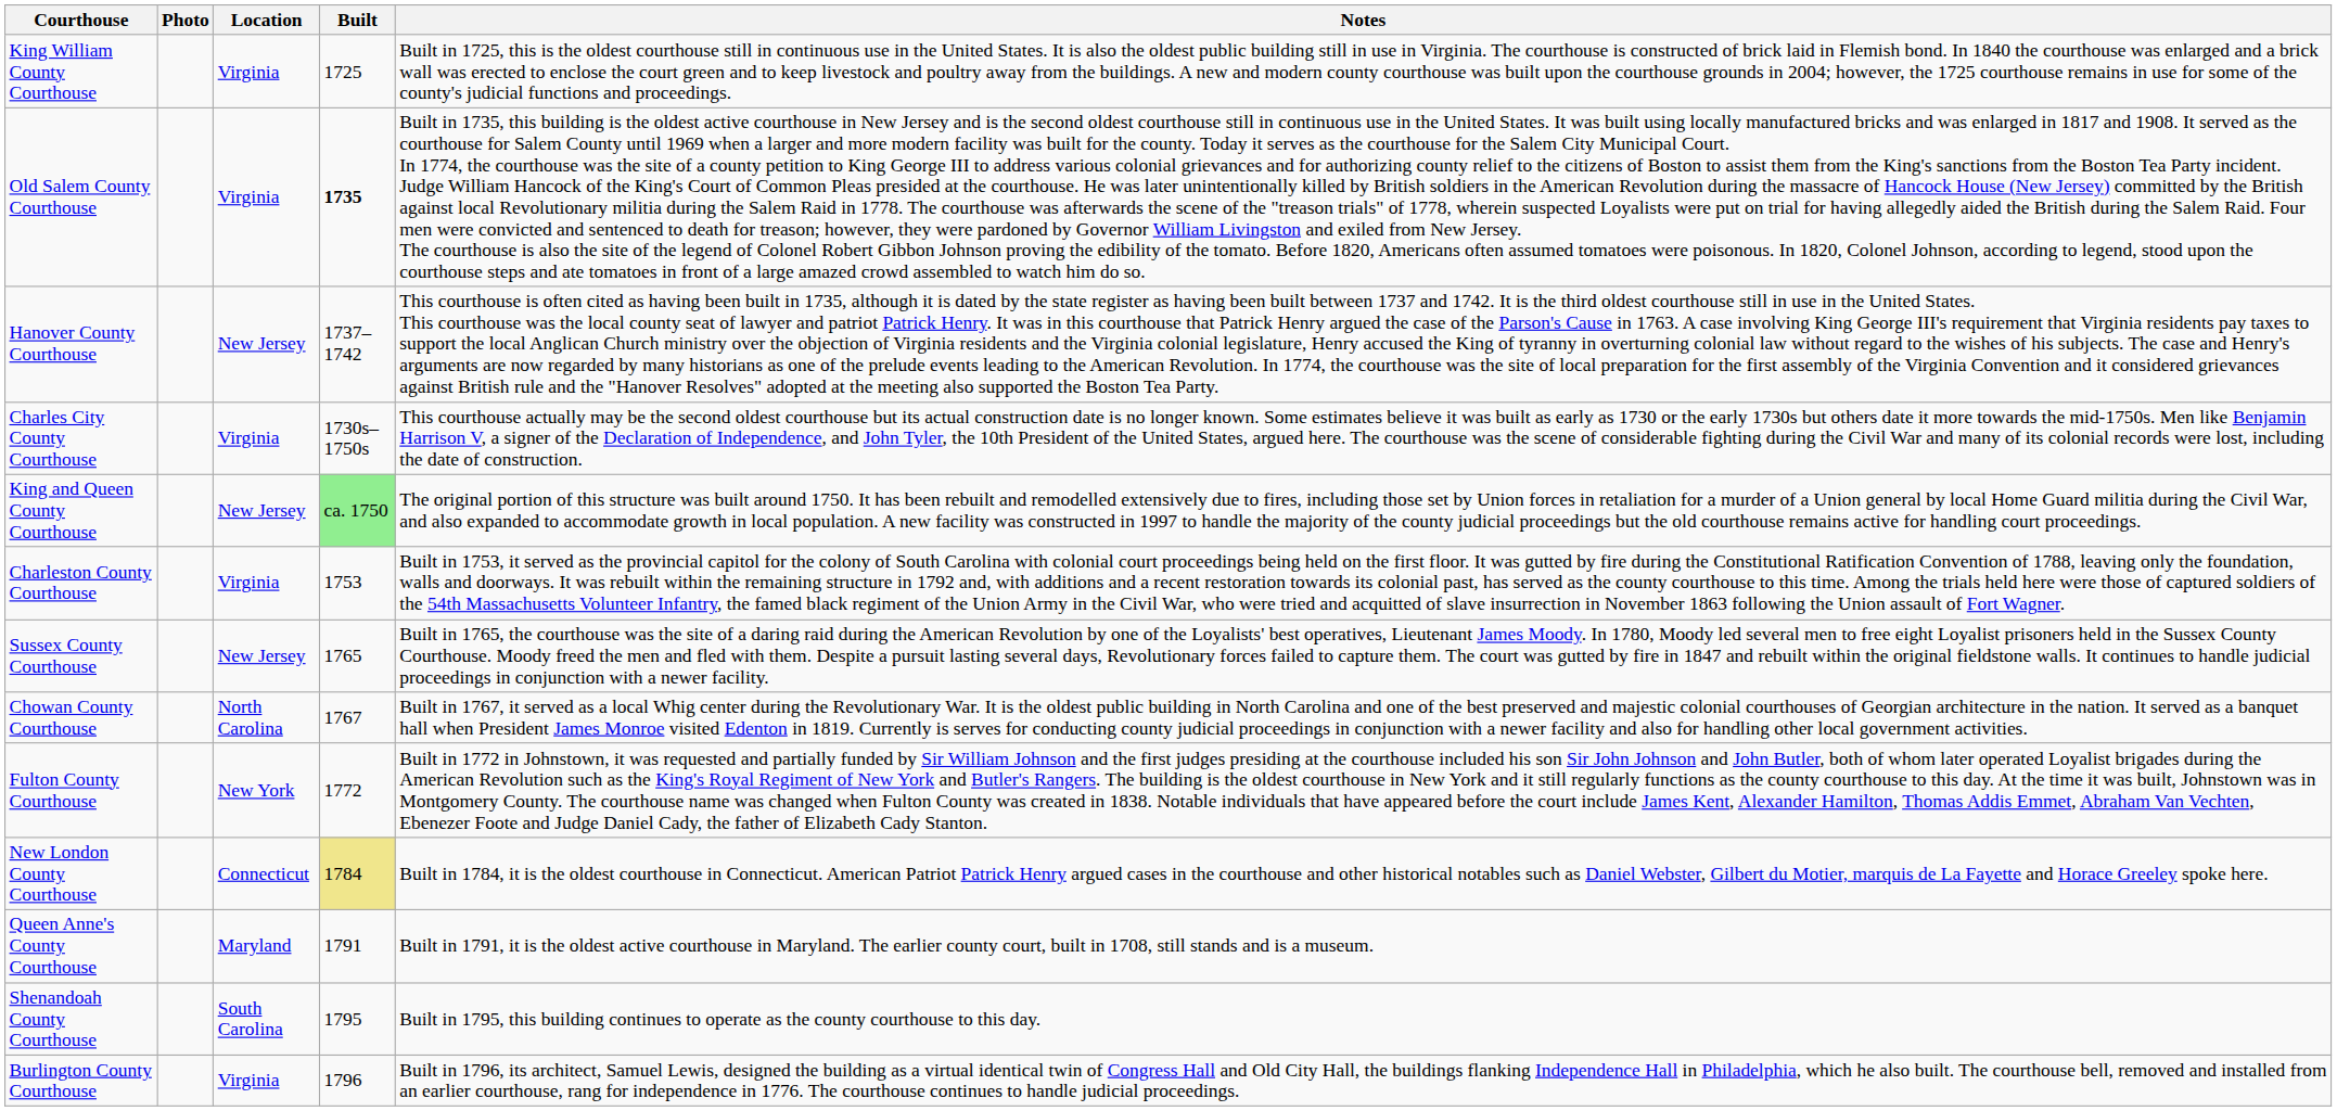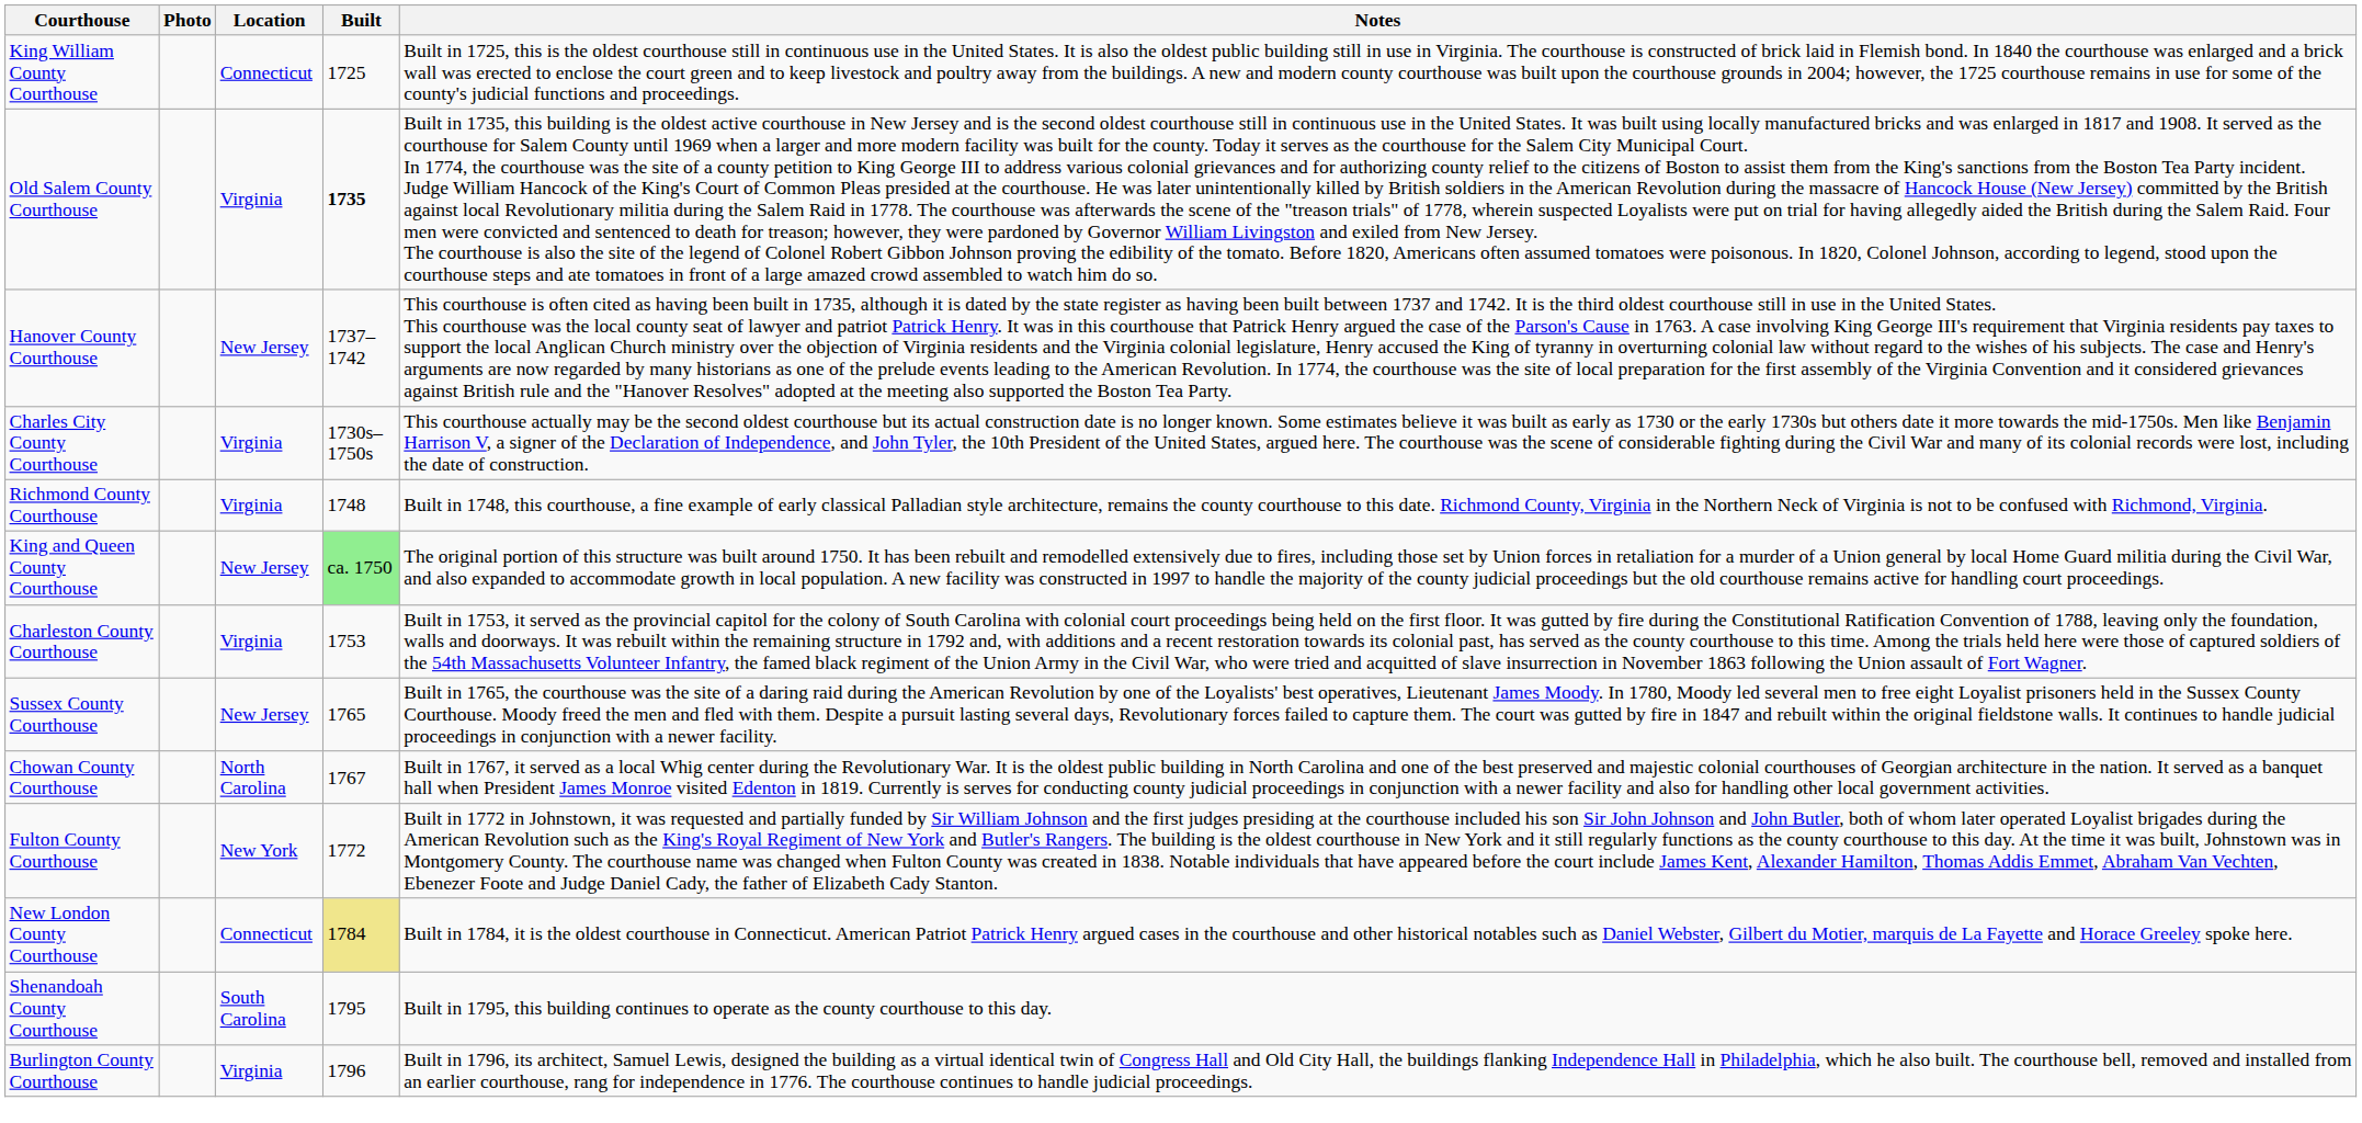King William County Courthouse | Location: Virginia -> Connecticut
+ row: Richmond County Courthouse | Virginia | 1748 | Built in 1748, this courthouse, a fine example of early classical Palladian style architecture, remains the county courthouse to this date. Richmond County, Virginia in the Northern Neck of Virginia is not to be confused with Richmond, Virginia.
- row: Queen Anne's County Courthouse | Maryland | 1791 | Built in 1791, it is the oldest active courthouse in Maryland. The earlier county court, built in 1708, still stands and is a museum.
